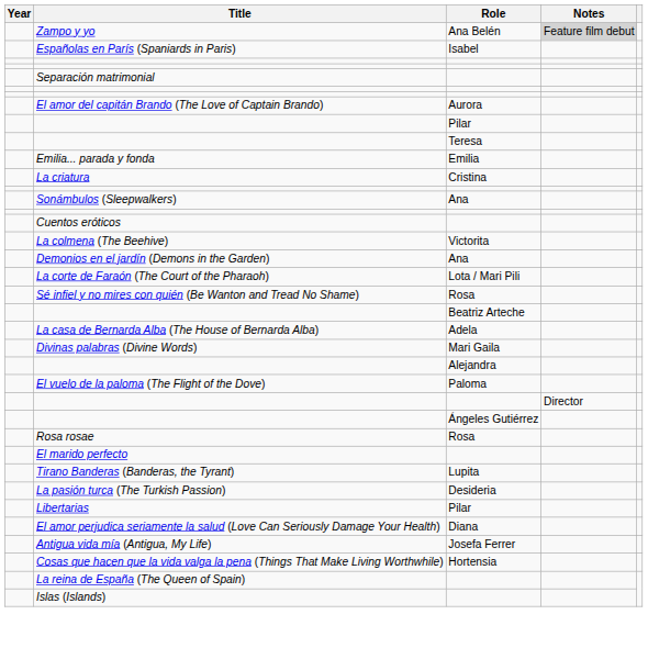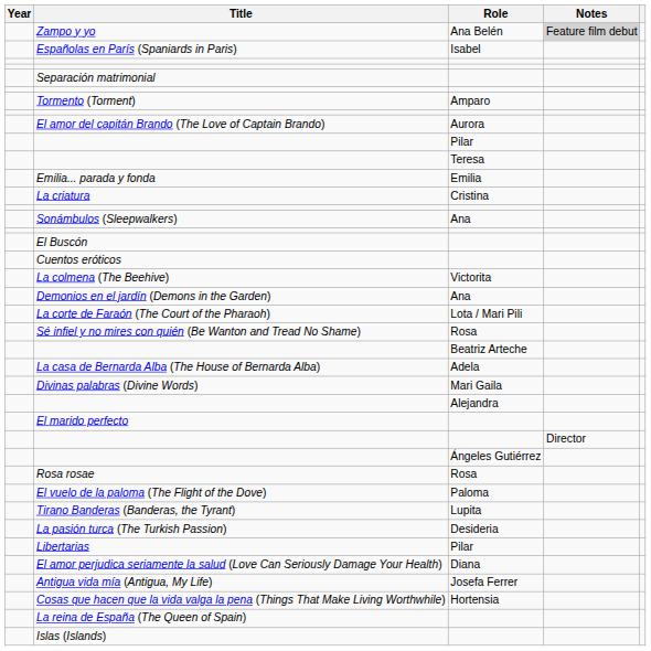+ row: Tormento (Torment) | Amparo
+ row: El Buscón
rows swapped: El vuelo de la paloma (The Flight of the Dove) <-> El marido perfecto
